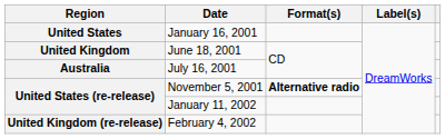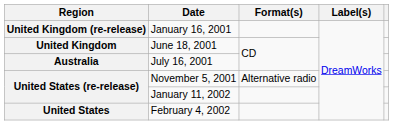January 16, 2001 | Region: United States -> United Kingdom (re-release)
November 5, 2001 | Format(s): bold -> normal
February 4, 2002 | Region: United Kingdom (re-release) -> United States
